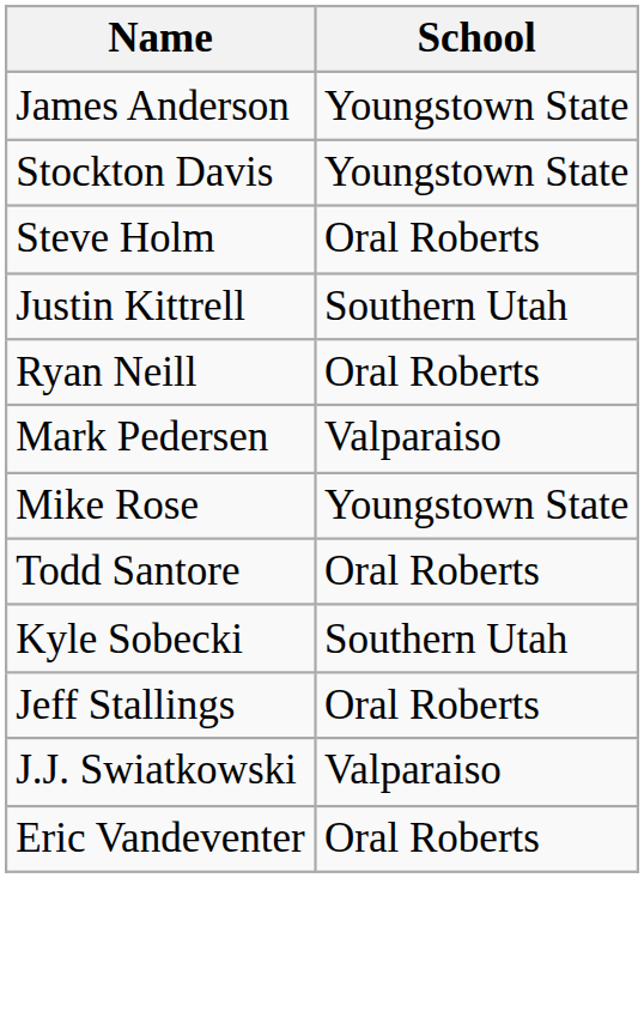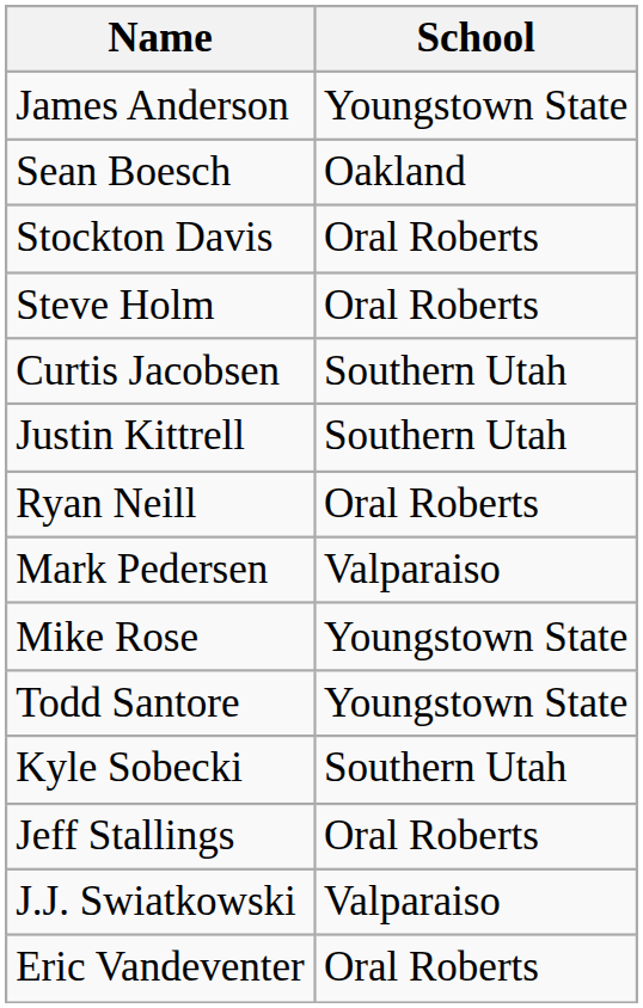+ row: Sean Boesch | Oakland
Stockton Davis | School: Youngstown State -> Oral Roberts
+ row: Curtis Jacobsen | Southern Utah
Todd Santore | School: Oral Roberts -> Youngstown State
